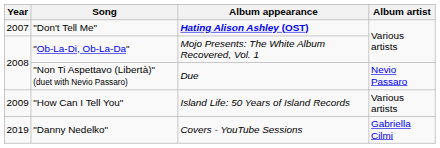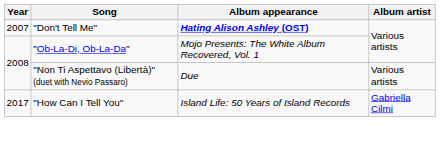"Non Ti Aspettavo (Libertà)" (duet with Nevio Passaro) | Album artist: Nevio Passaro -> Various artists
"How Can I Tell You" | Year: 2009 -> 2017
"How Can I Tell You" | Album artist: Various artists -> Gabriella Cilmi
- row: 2019 | "Danny Nedelko" | Covers - YouTube Sessions | Gabriella Cilmi
